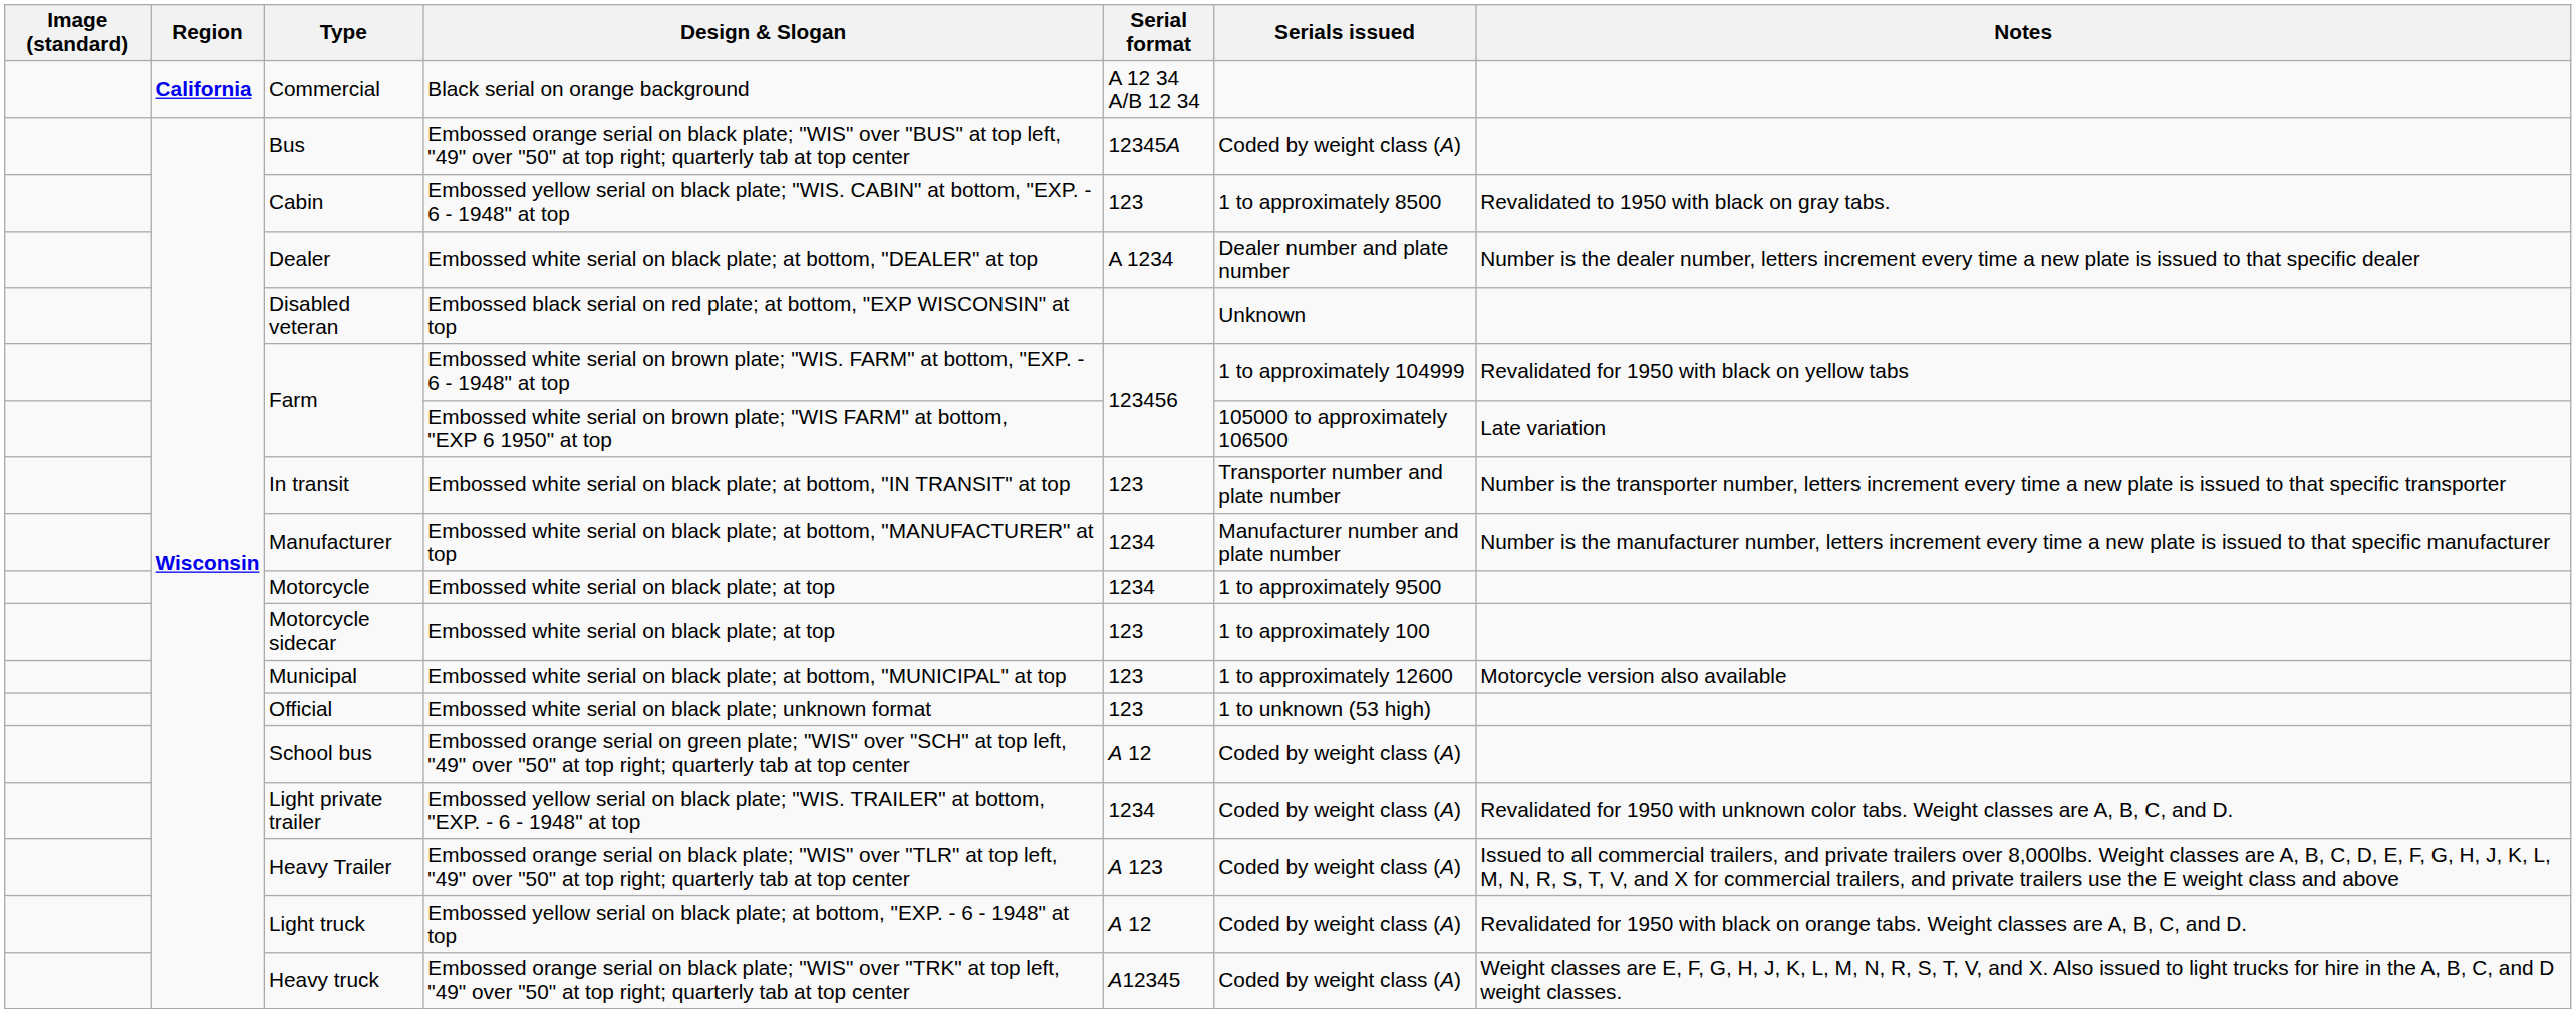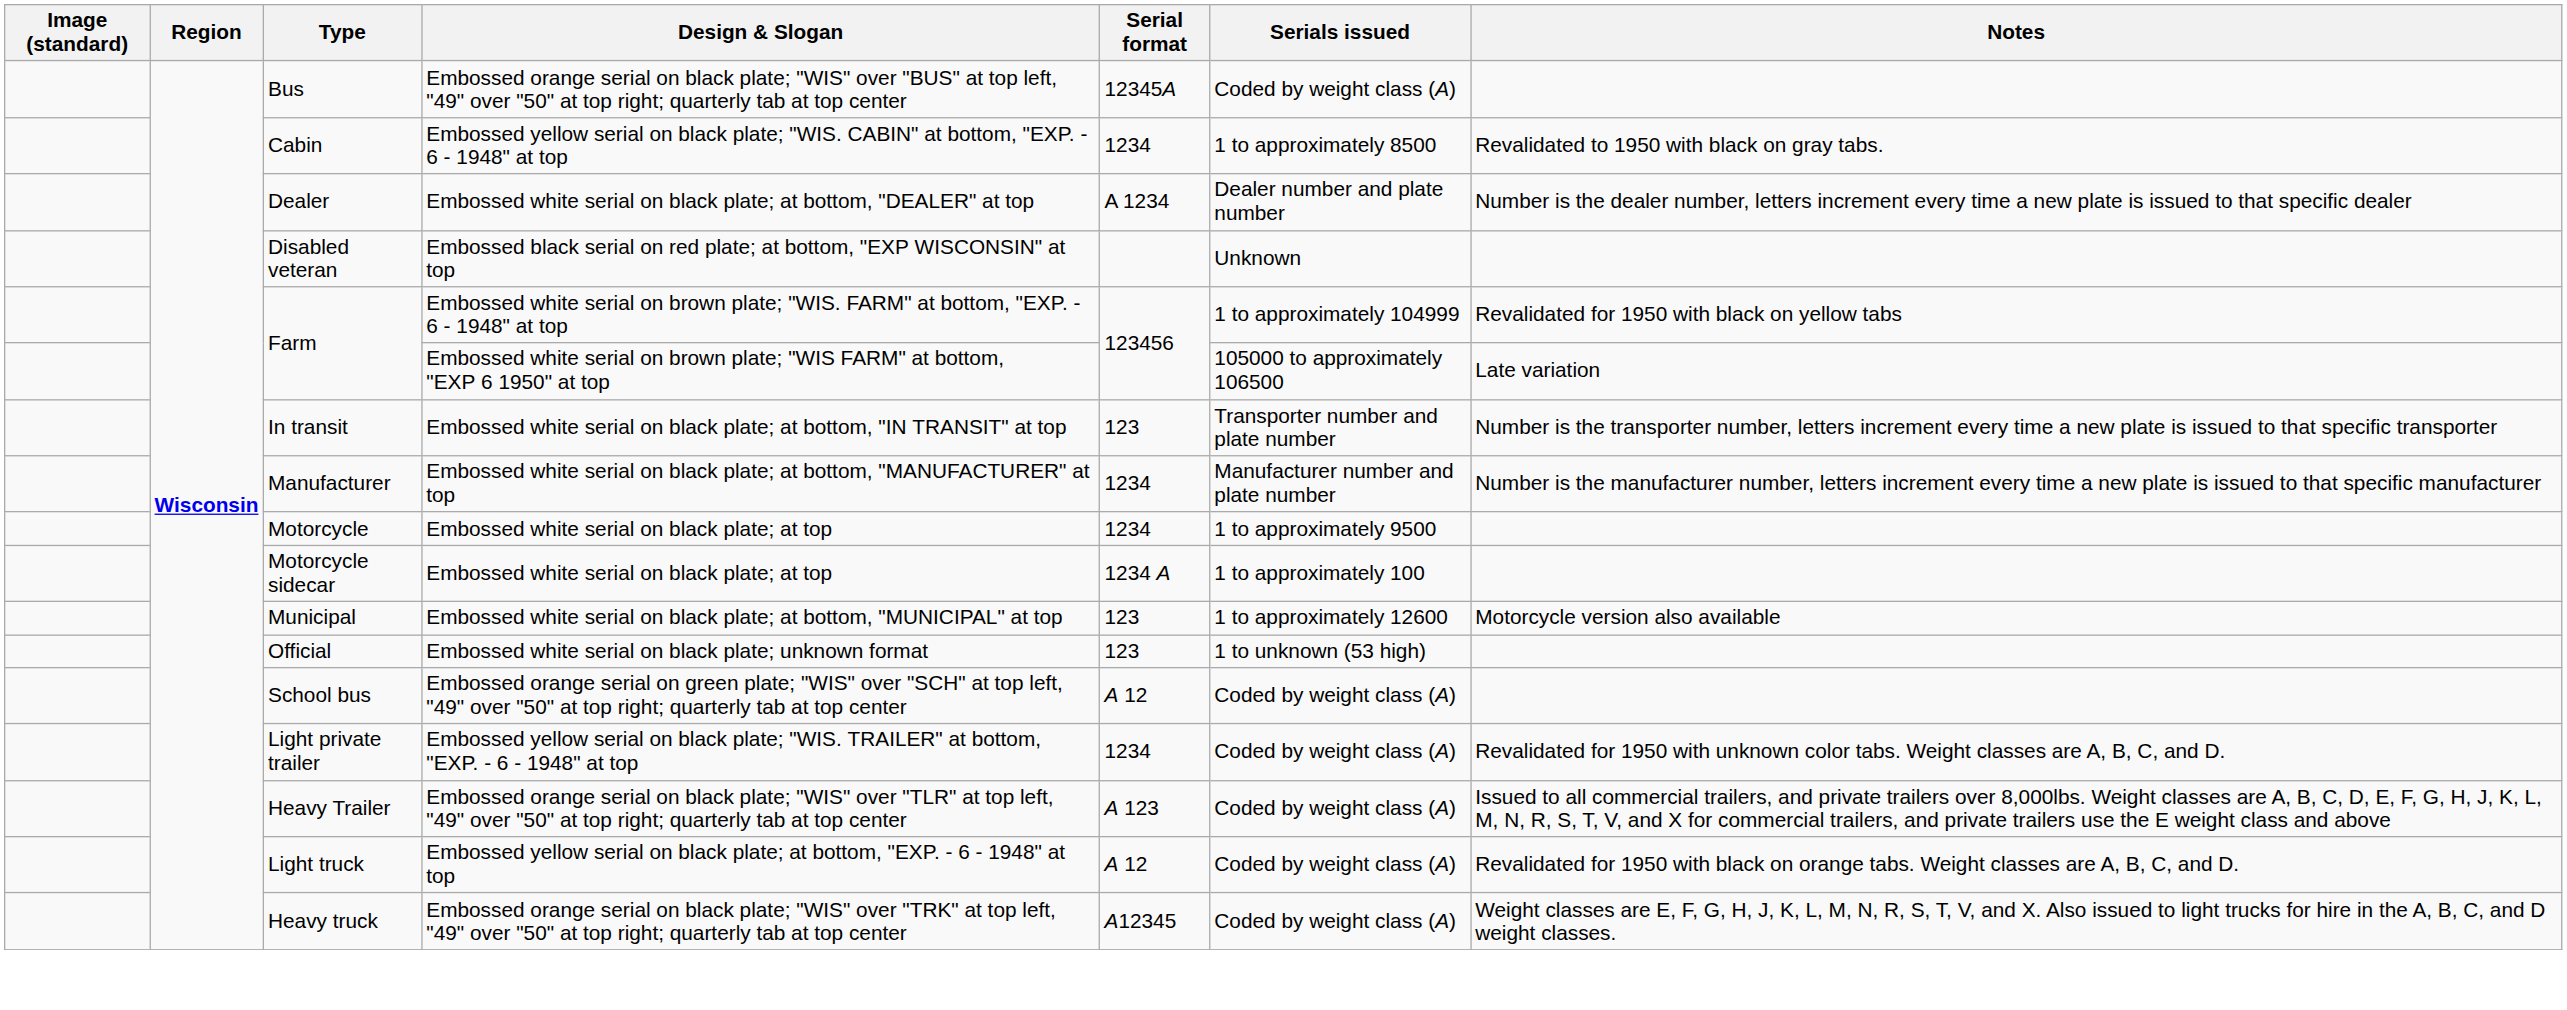- row: California | Commercial | Black serial on orange background | A 12 34 A/B 12 34
Cabin | Serial format: 123 -> 1234
Motorcycle sidecar | Serial format: 123 -> 1234 A
